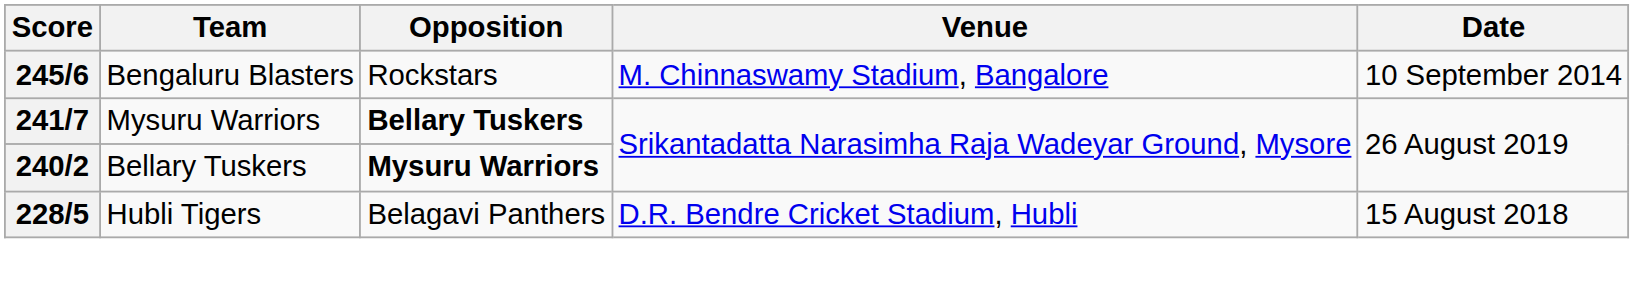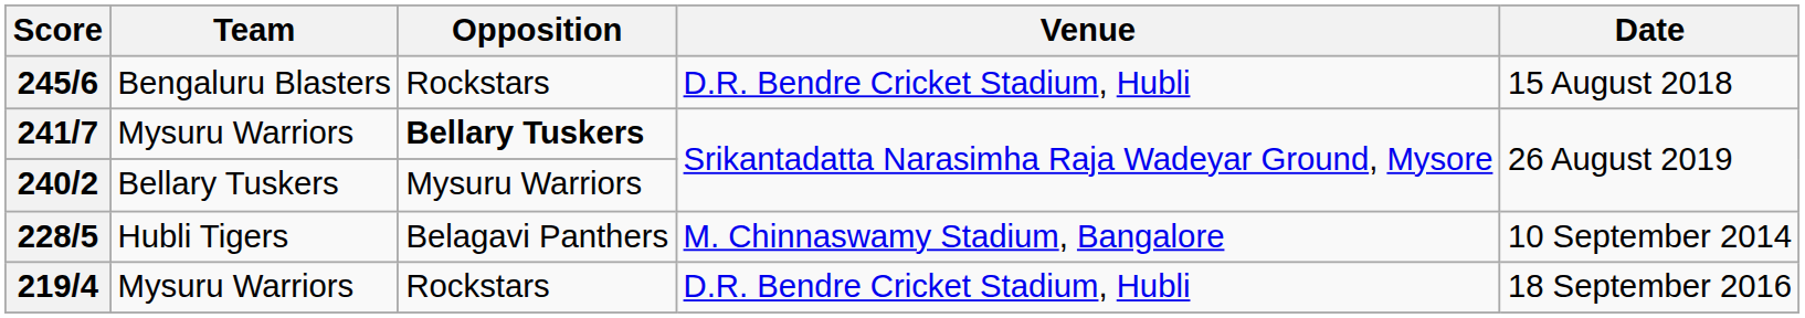245/6 | Venue: M. Chinnaswamy Stadium, Bangalore -> D.R. Bendre Cricket Stadium, Hubli
245/6 | Date: 10 September 2014 -> 15 August 2018
240/2 | Opposition: bold -> normal
228/5 | Venue: D.R. Bendre Cricket Stadium, Hubli -> M. Chinnaswamy Stadium, Bangalore
228/5 | Date: 15 August 2018 -> 10 September 2014
+ row: 219/4 | Mysuru Warriors | Rockstars | D.R. Bendre Cricket Stadium, Hubli | 18 September 2016
